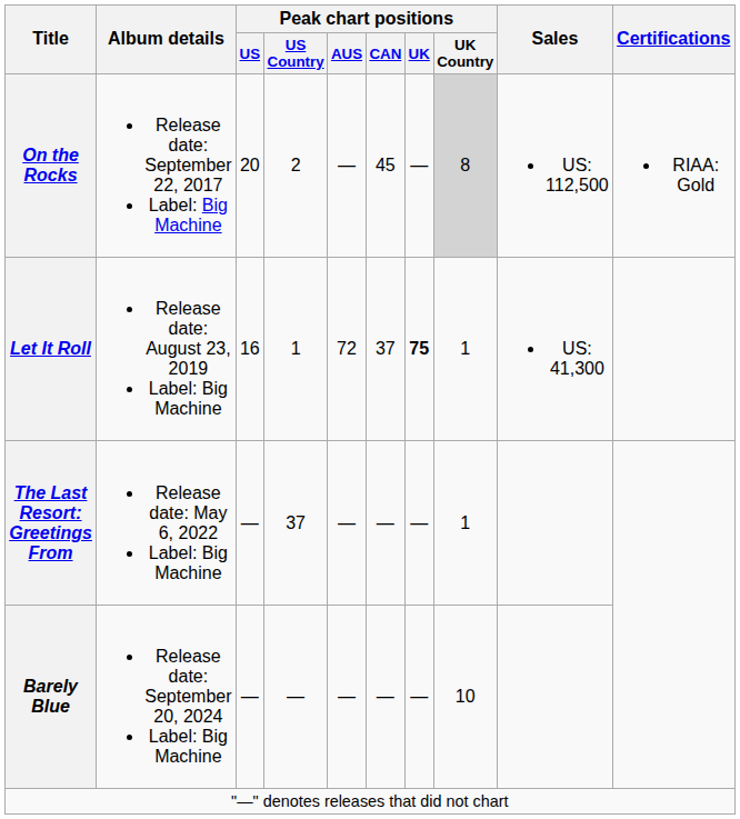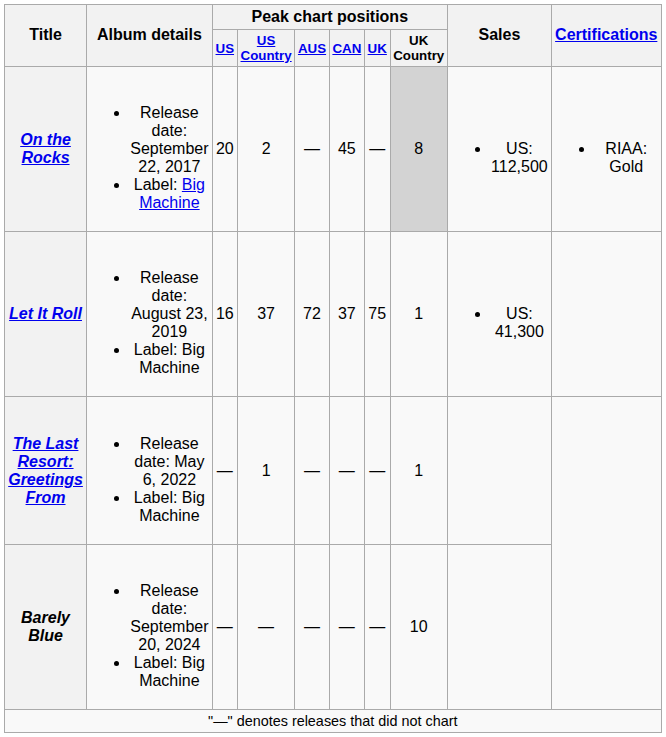Let It Roll | Peak chart positions / US Country: 1 -> 37
Let It Roll | Peak chart positions / UK: bold -> normal
The Last Resort: Greetings From | Peak chart positions / US Country: 37 -> 1
